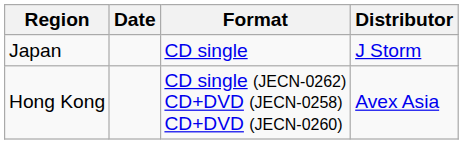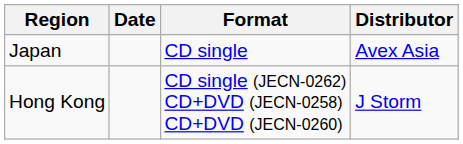Japan | Distributor: J Storm -> Avex Asia
Hong Kong | Distributor: Avex Asia -> J Storm
